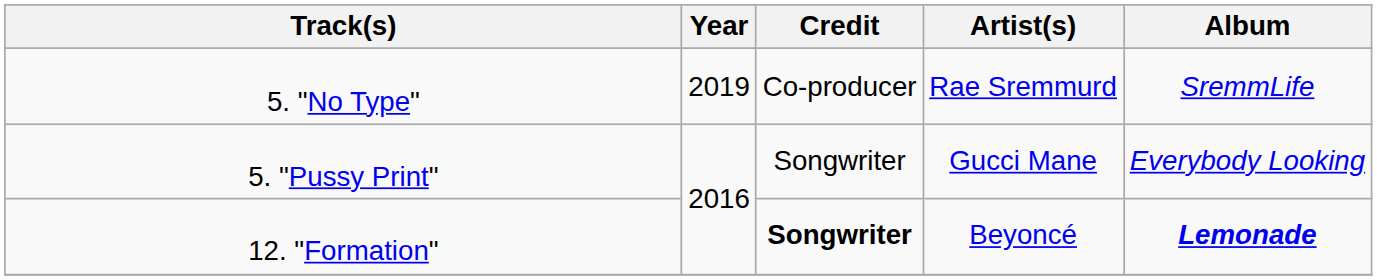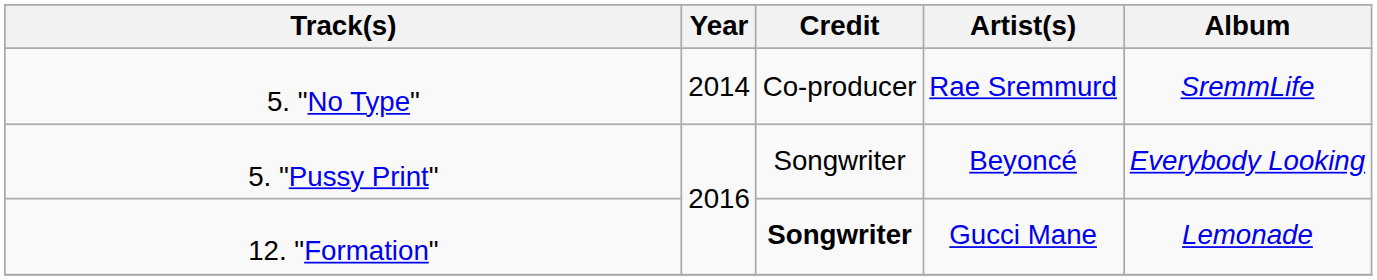5. "No Type" | Year: 2019 -> 2014
5. "Pussy Print" | Artist(s): Gucci Mane -> Beyoncé
12. "Formation" | Artist(s): Beyoncé -> Gucci Mane
12. "Formation" | Album: bold -> normal
